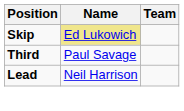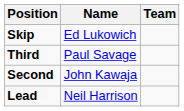Skip | Name: khaki background -> no background
+ row: Second | John Kawaja
